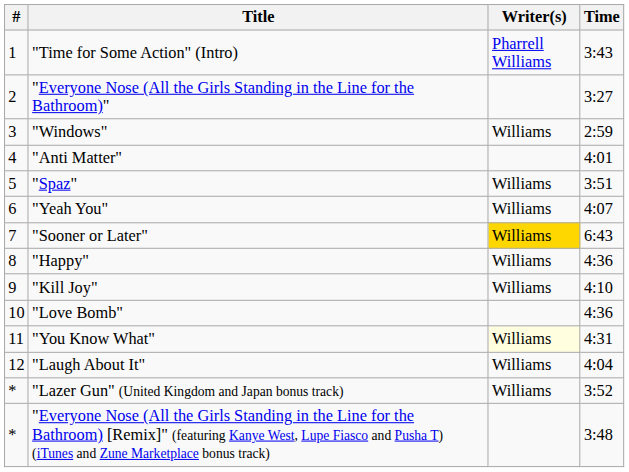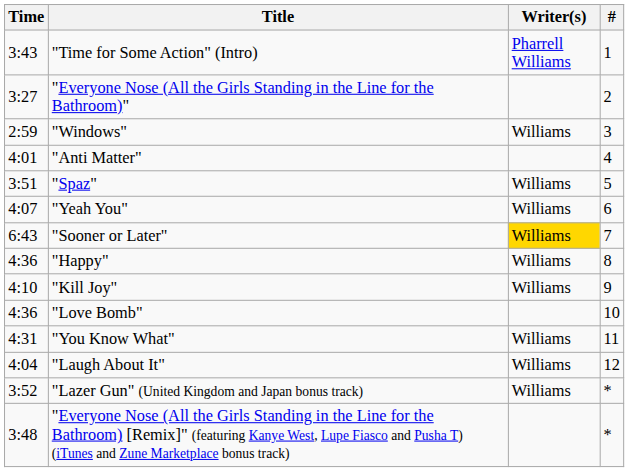columns swapped: # <-> Time
"You Know What" | Writer(s): lightyellow background -> no background
